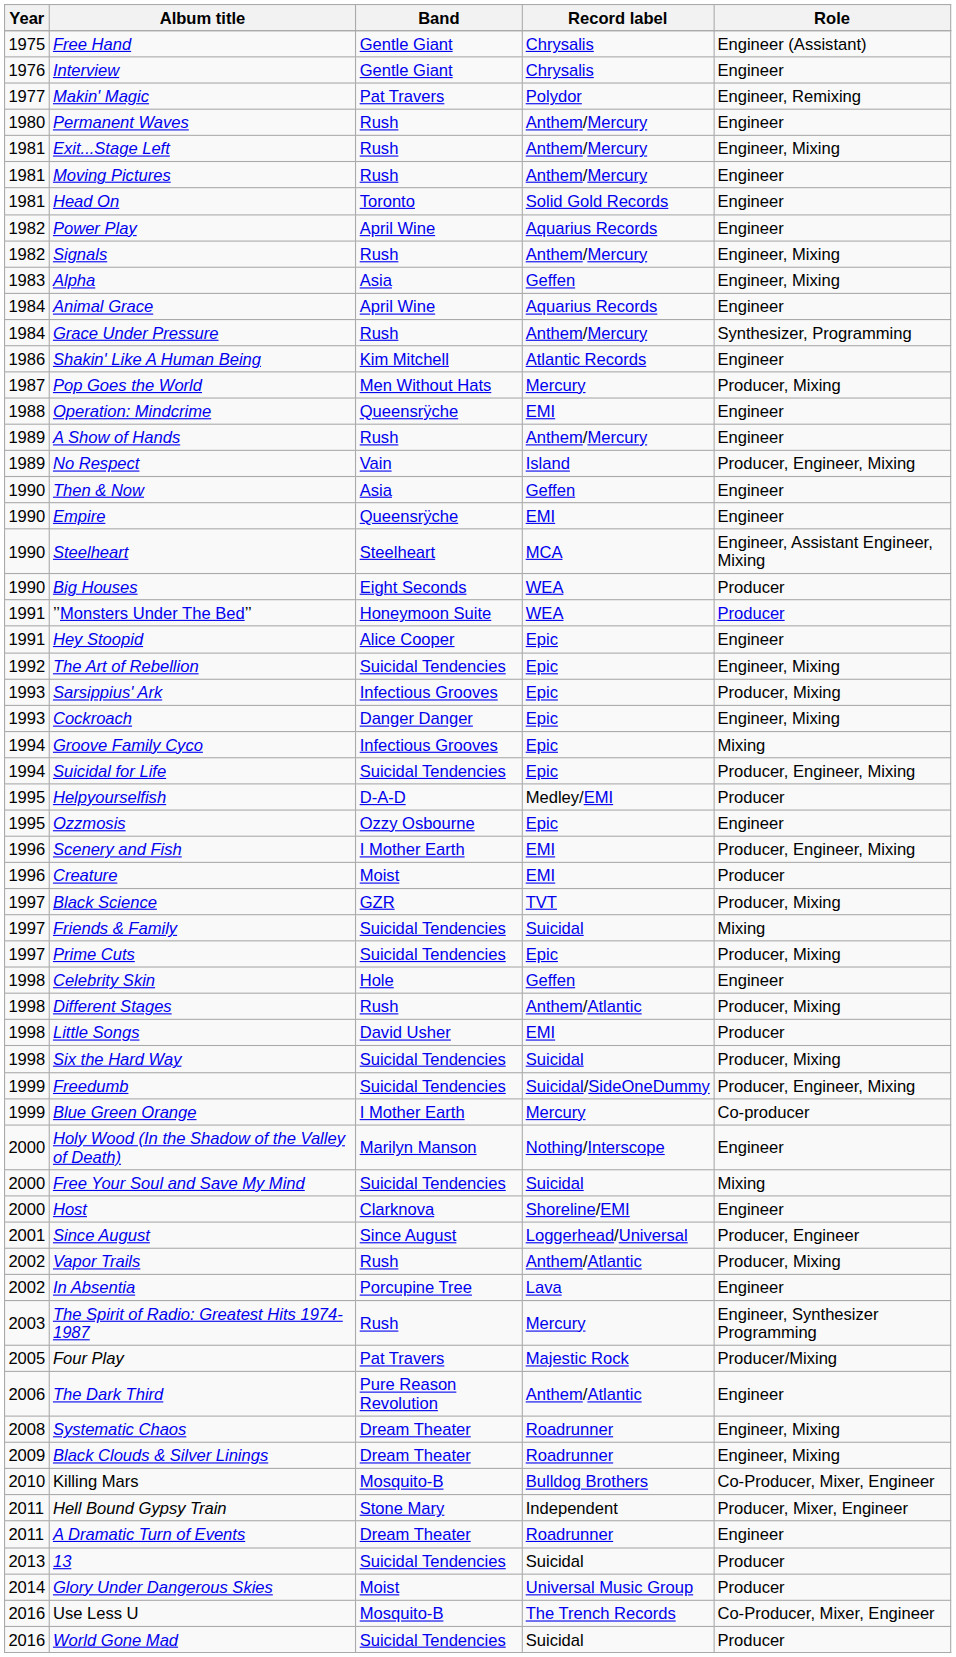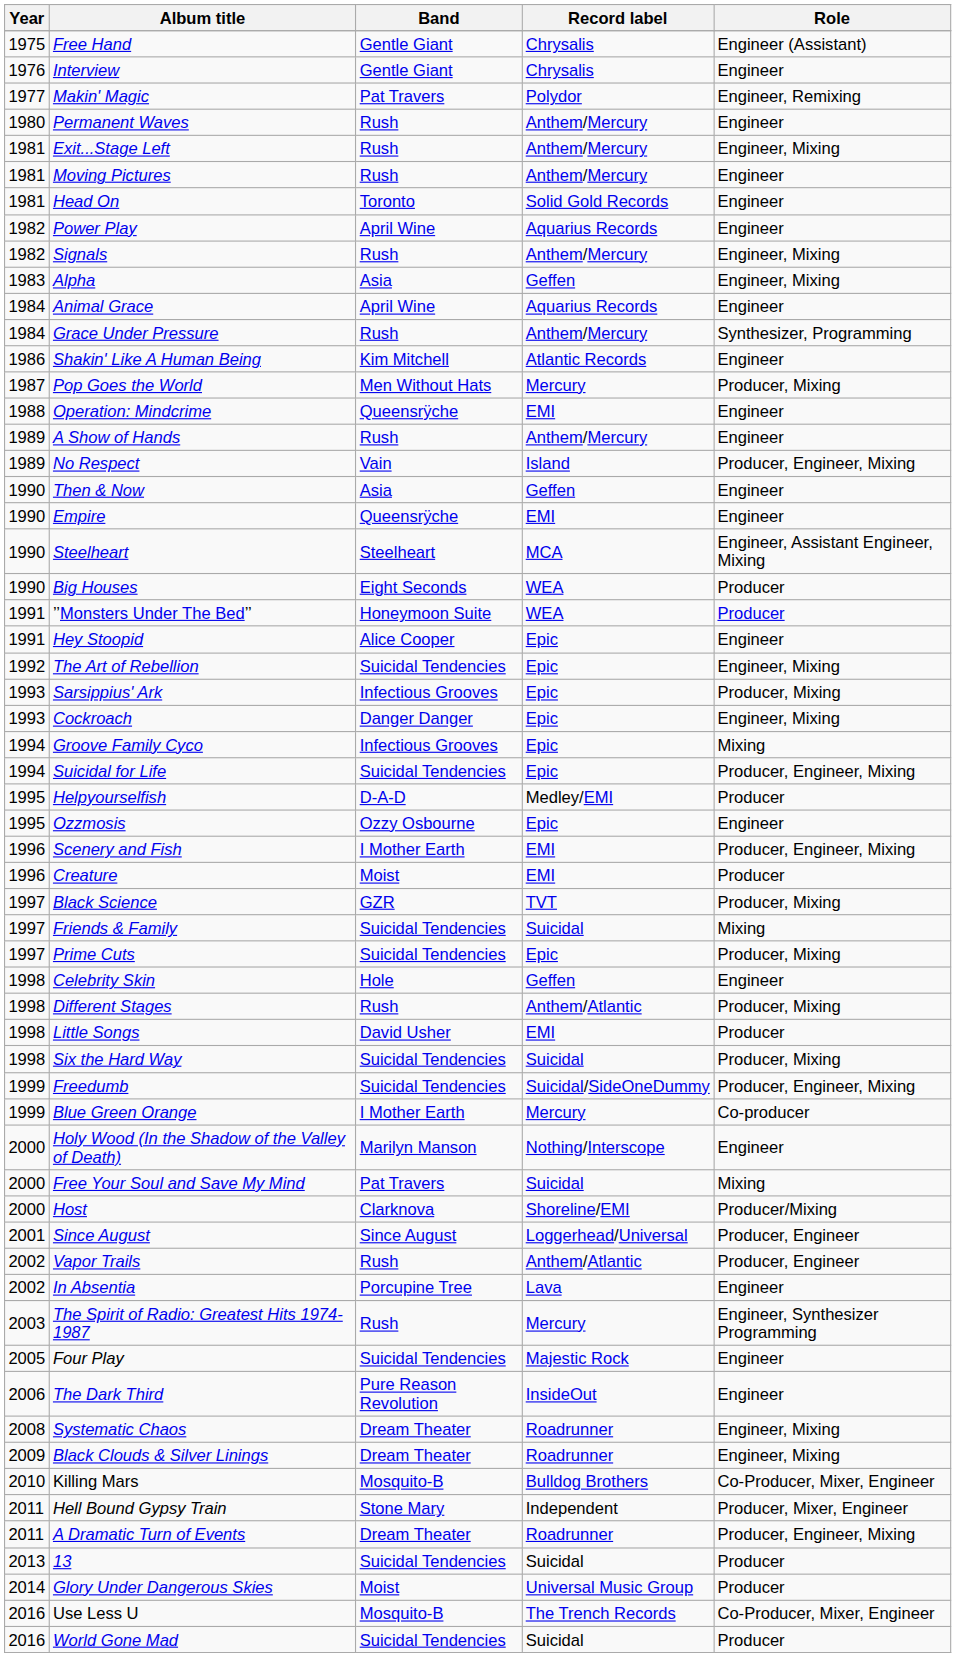Free Your Soul and Save My Mind | Band: Suicidal Tendencies -> Pat Travers
Host | Role: Engineer -> Producer/Mixing
Vapor Trails | Role: Producer, Mixing -> Producer, Engineer
Four Play | Band: Pat Travers -> Suicidal Tendencies
Four Play | Role: Producer/Mixing -> Engineer
The Dark Third | Record label: Anthem/Atlantic -> InsideOut
A Dramatic Turn of Events | Role: Engineer -> Producer, Engineer, Mixing
